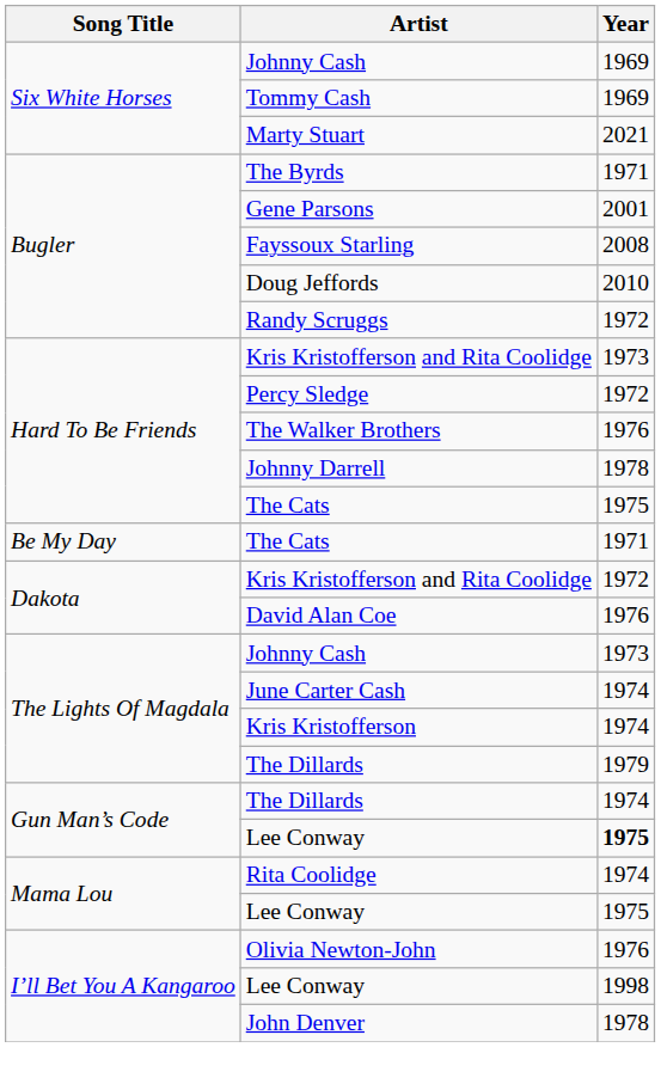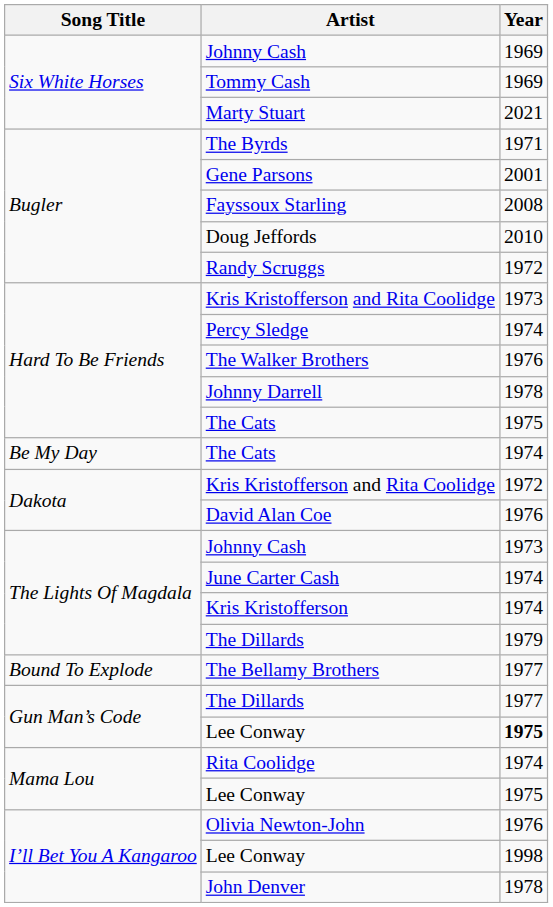Percy Sledge | Year: 1972 -> 1974
Be My Day / The Cats | Year: 1971 -> 1974
+ row: Bound To Explode | The Bellamy Brothers | 1977
Gun Man’s Code / The Dillards | Year: 1974 -> 1977
